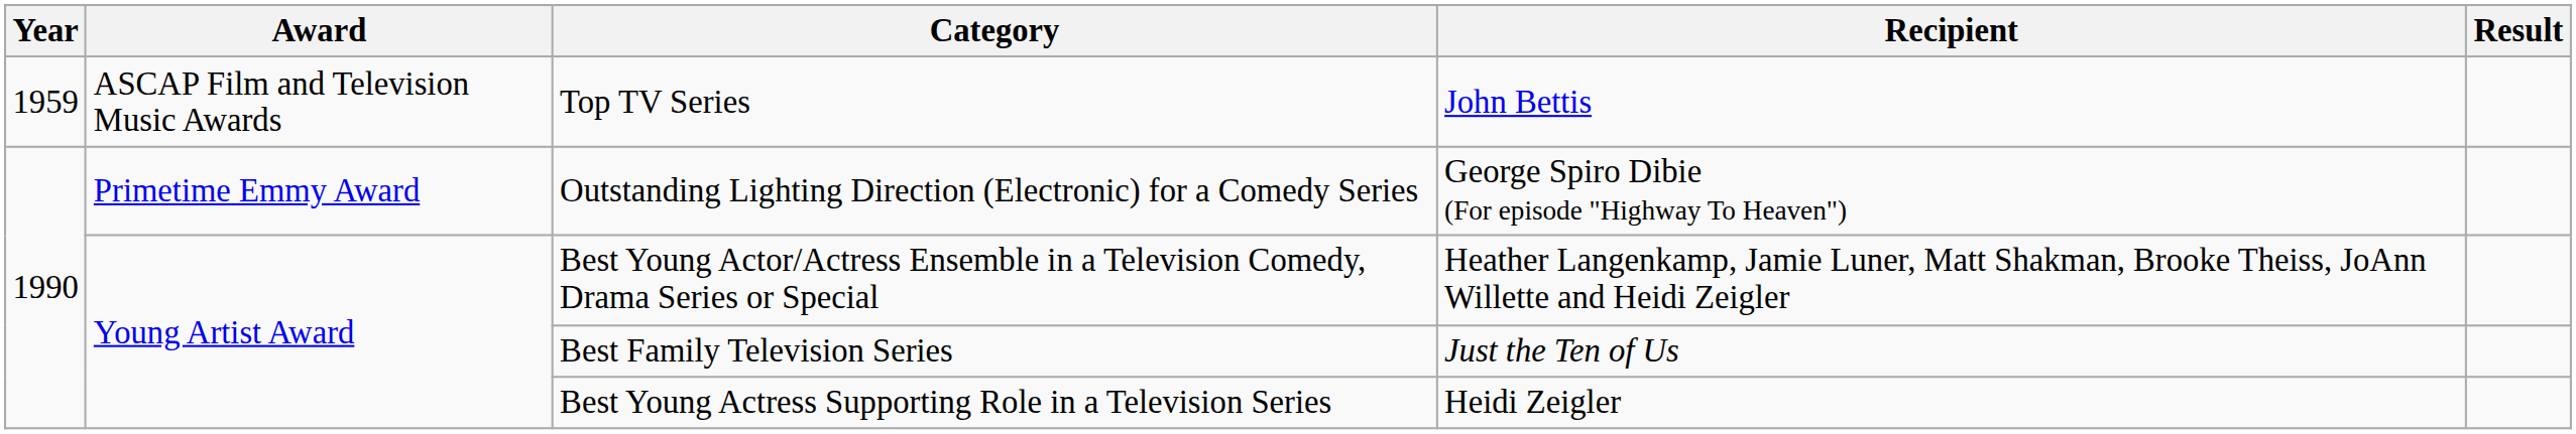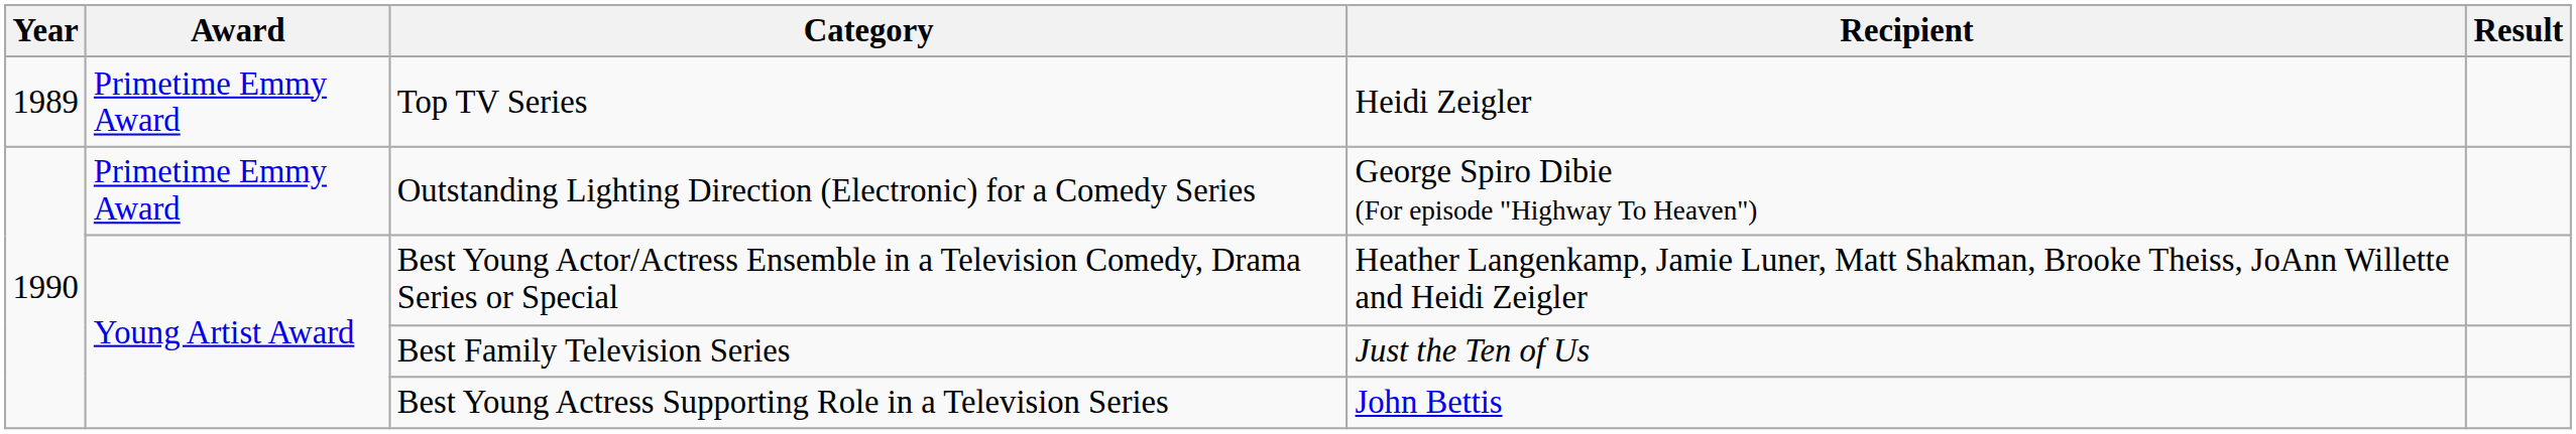Top TV Series | Year: 1959 -> 1989
Top TV Series | Award: ASCAP Film and Television Music Awards -> Primetime Emmy Award
Top TV Series | Recipient: John Bettis -> Heidi Zeigler
Best Young Actress Supporting Role in a Television Series | Recipient: Heidi Zeigler -> John Bettis
